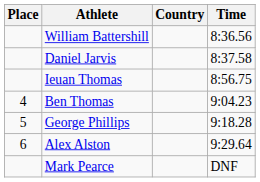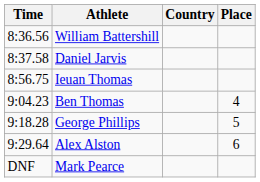columns swapped: Place <-> Time
